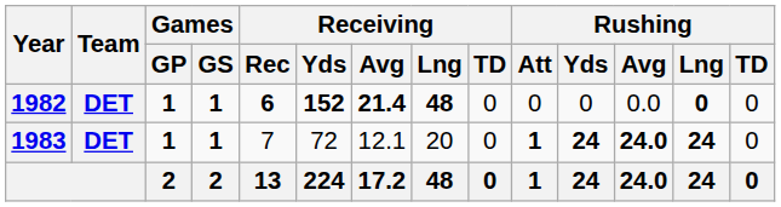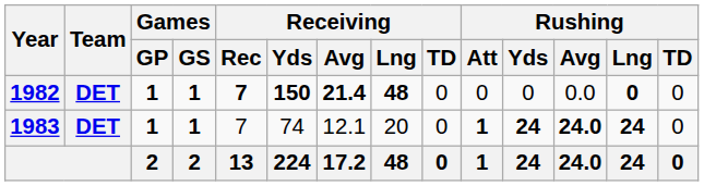1982 | Receiving / Rec: 6 -> 7
1982 | Receiving / Yds: 152 -> 150
1983 | Receiving / Yds: 72 -> 74
